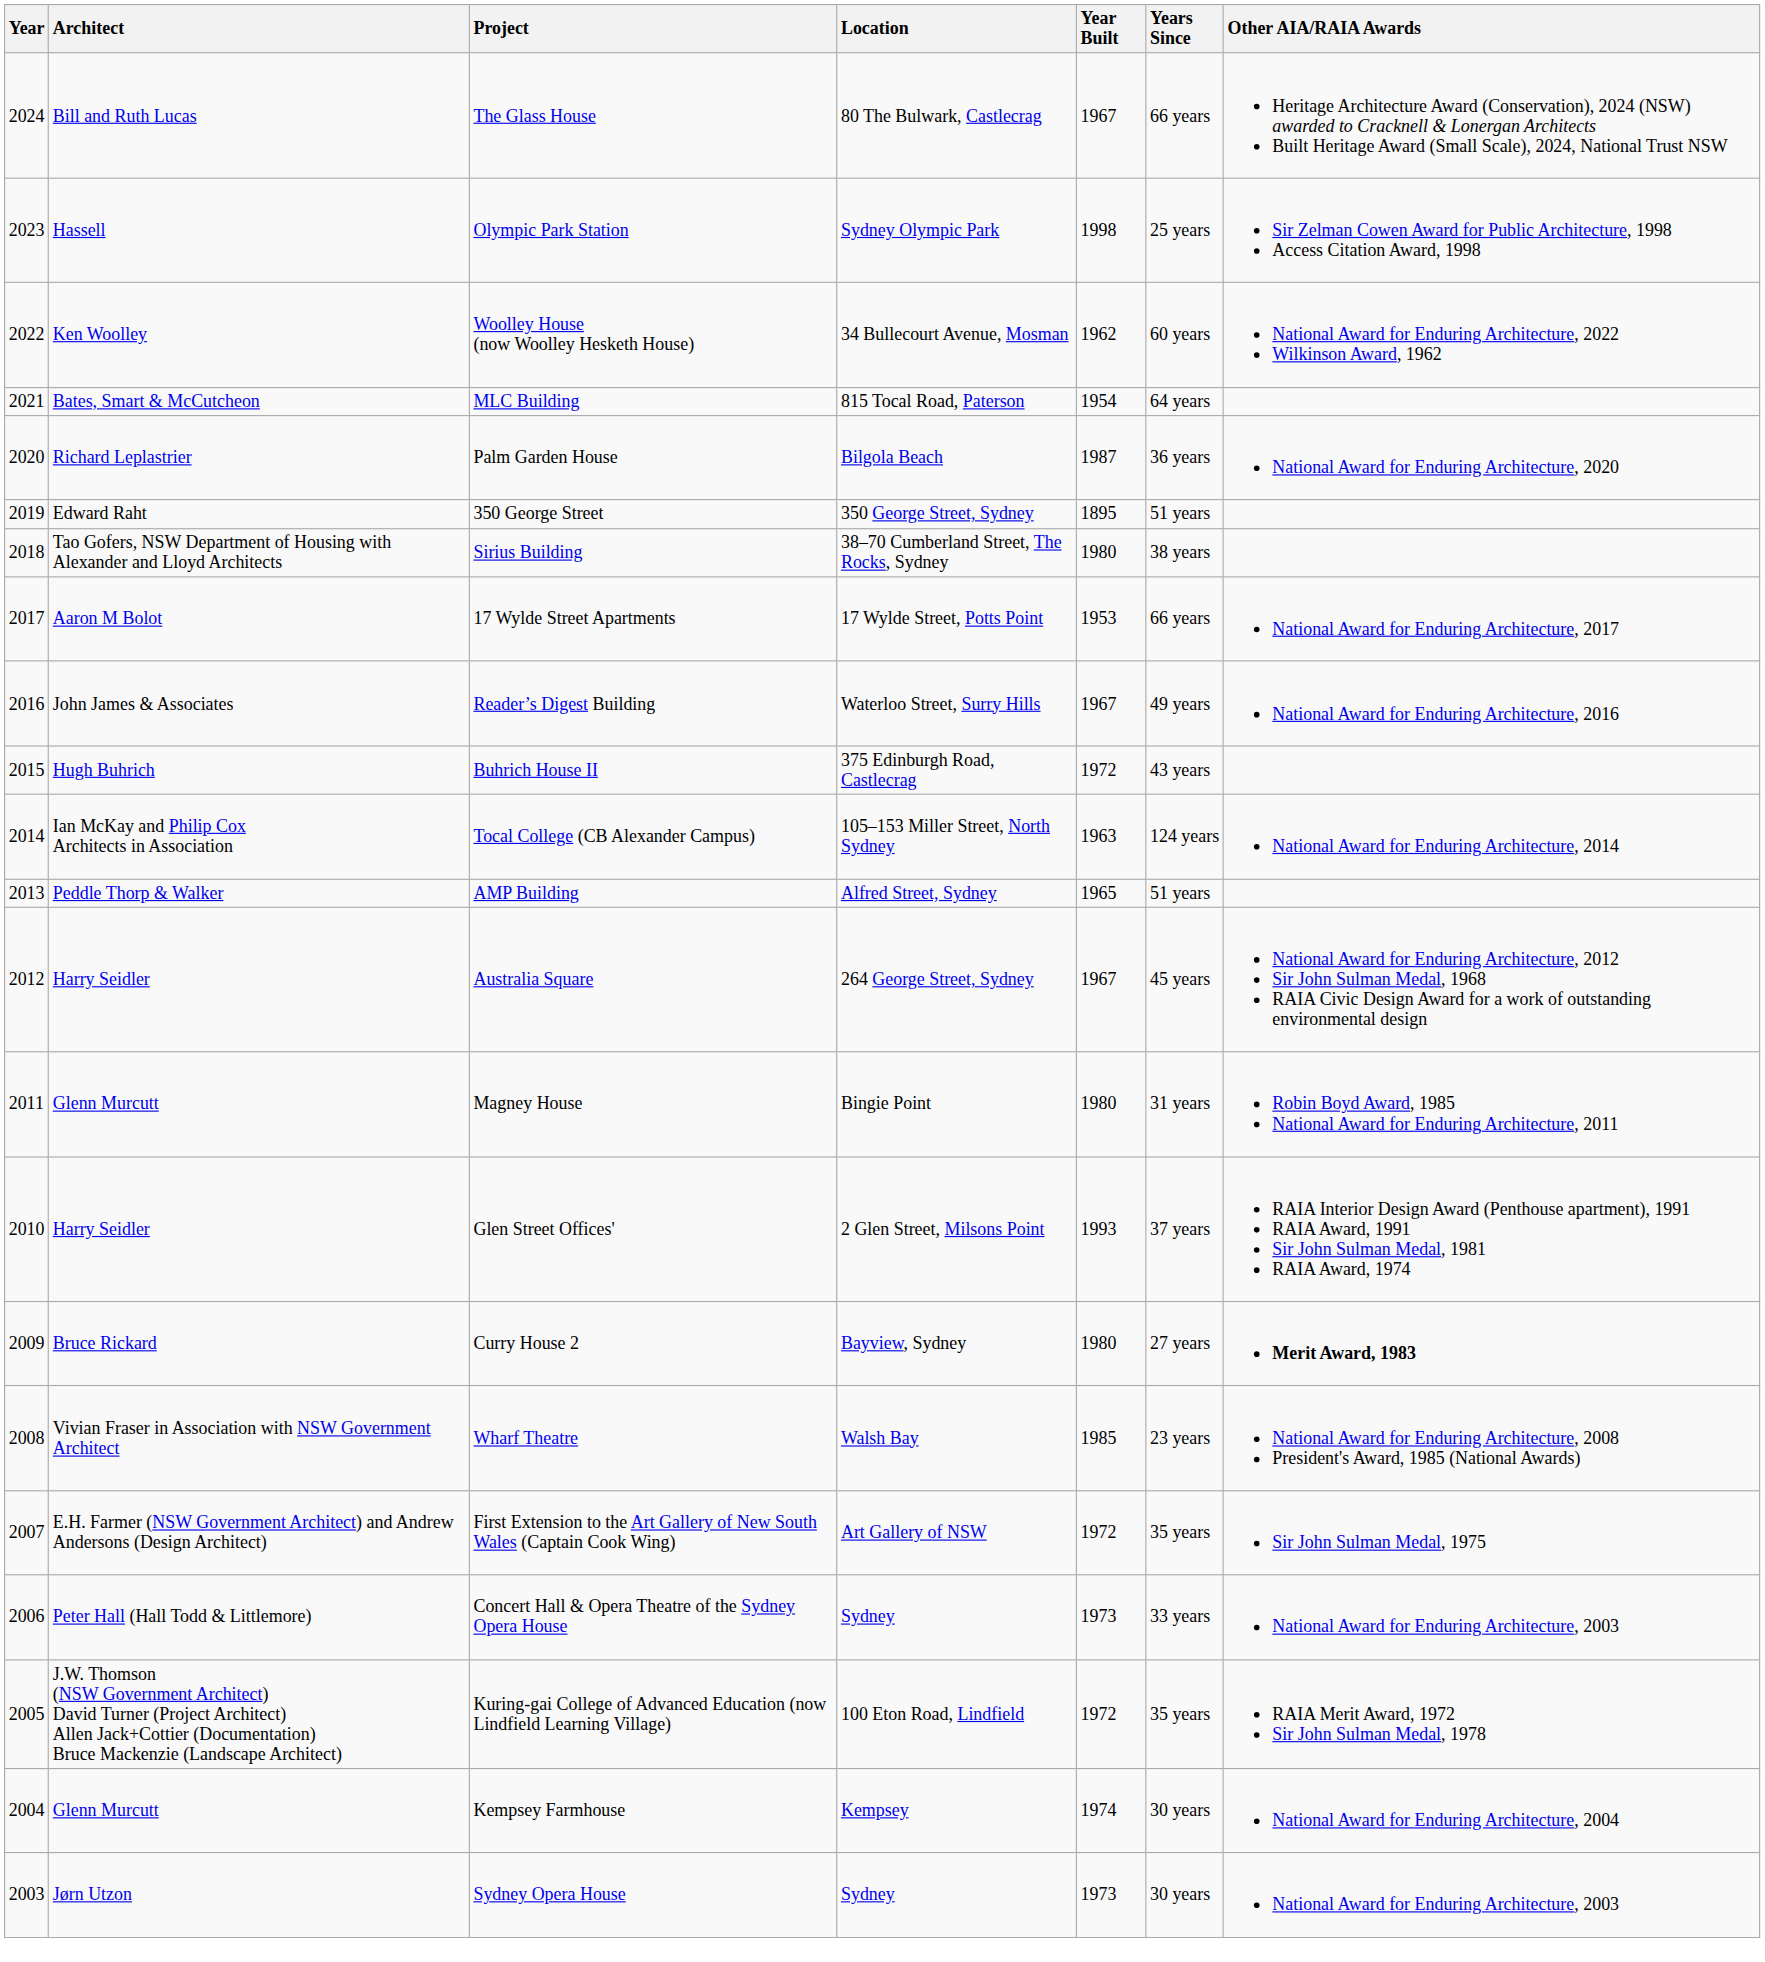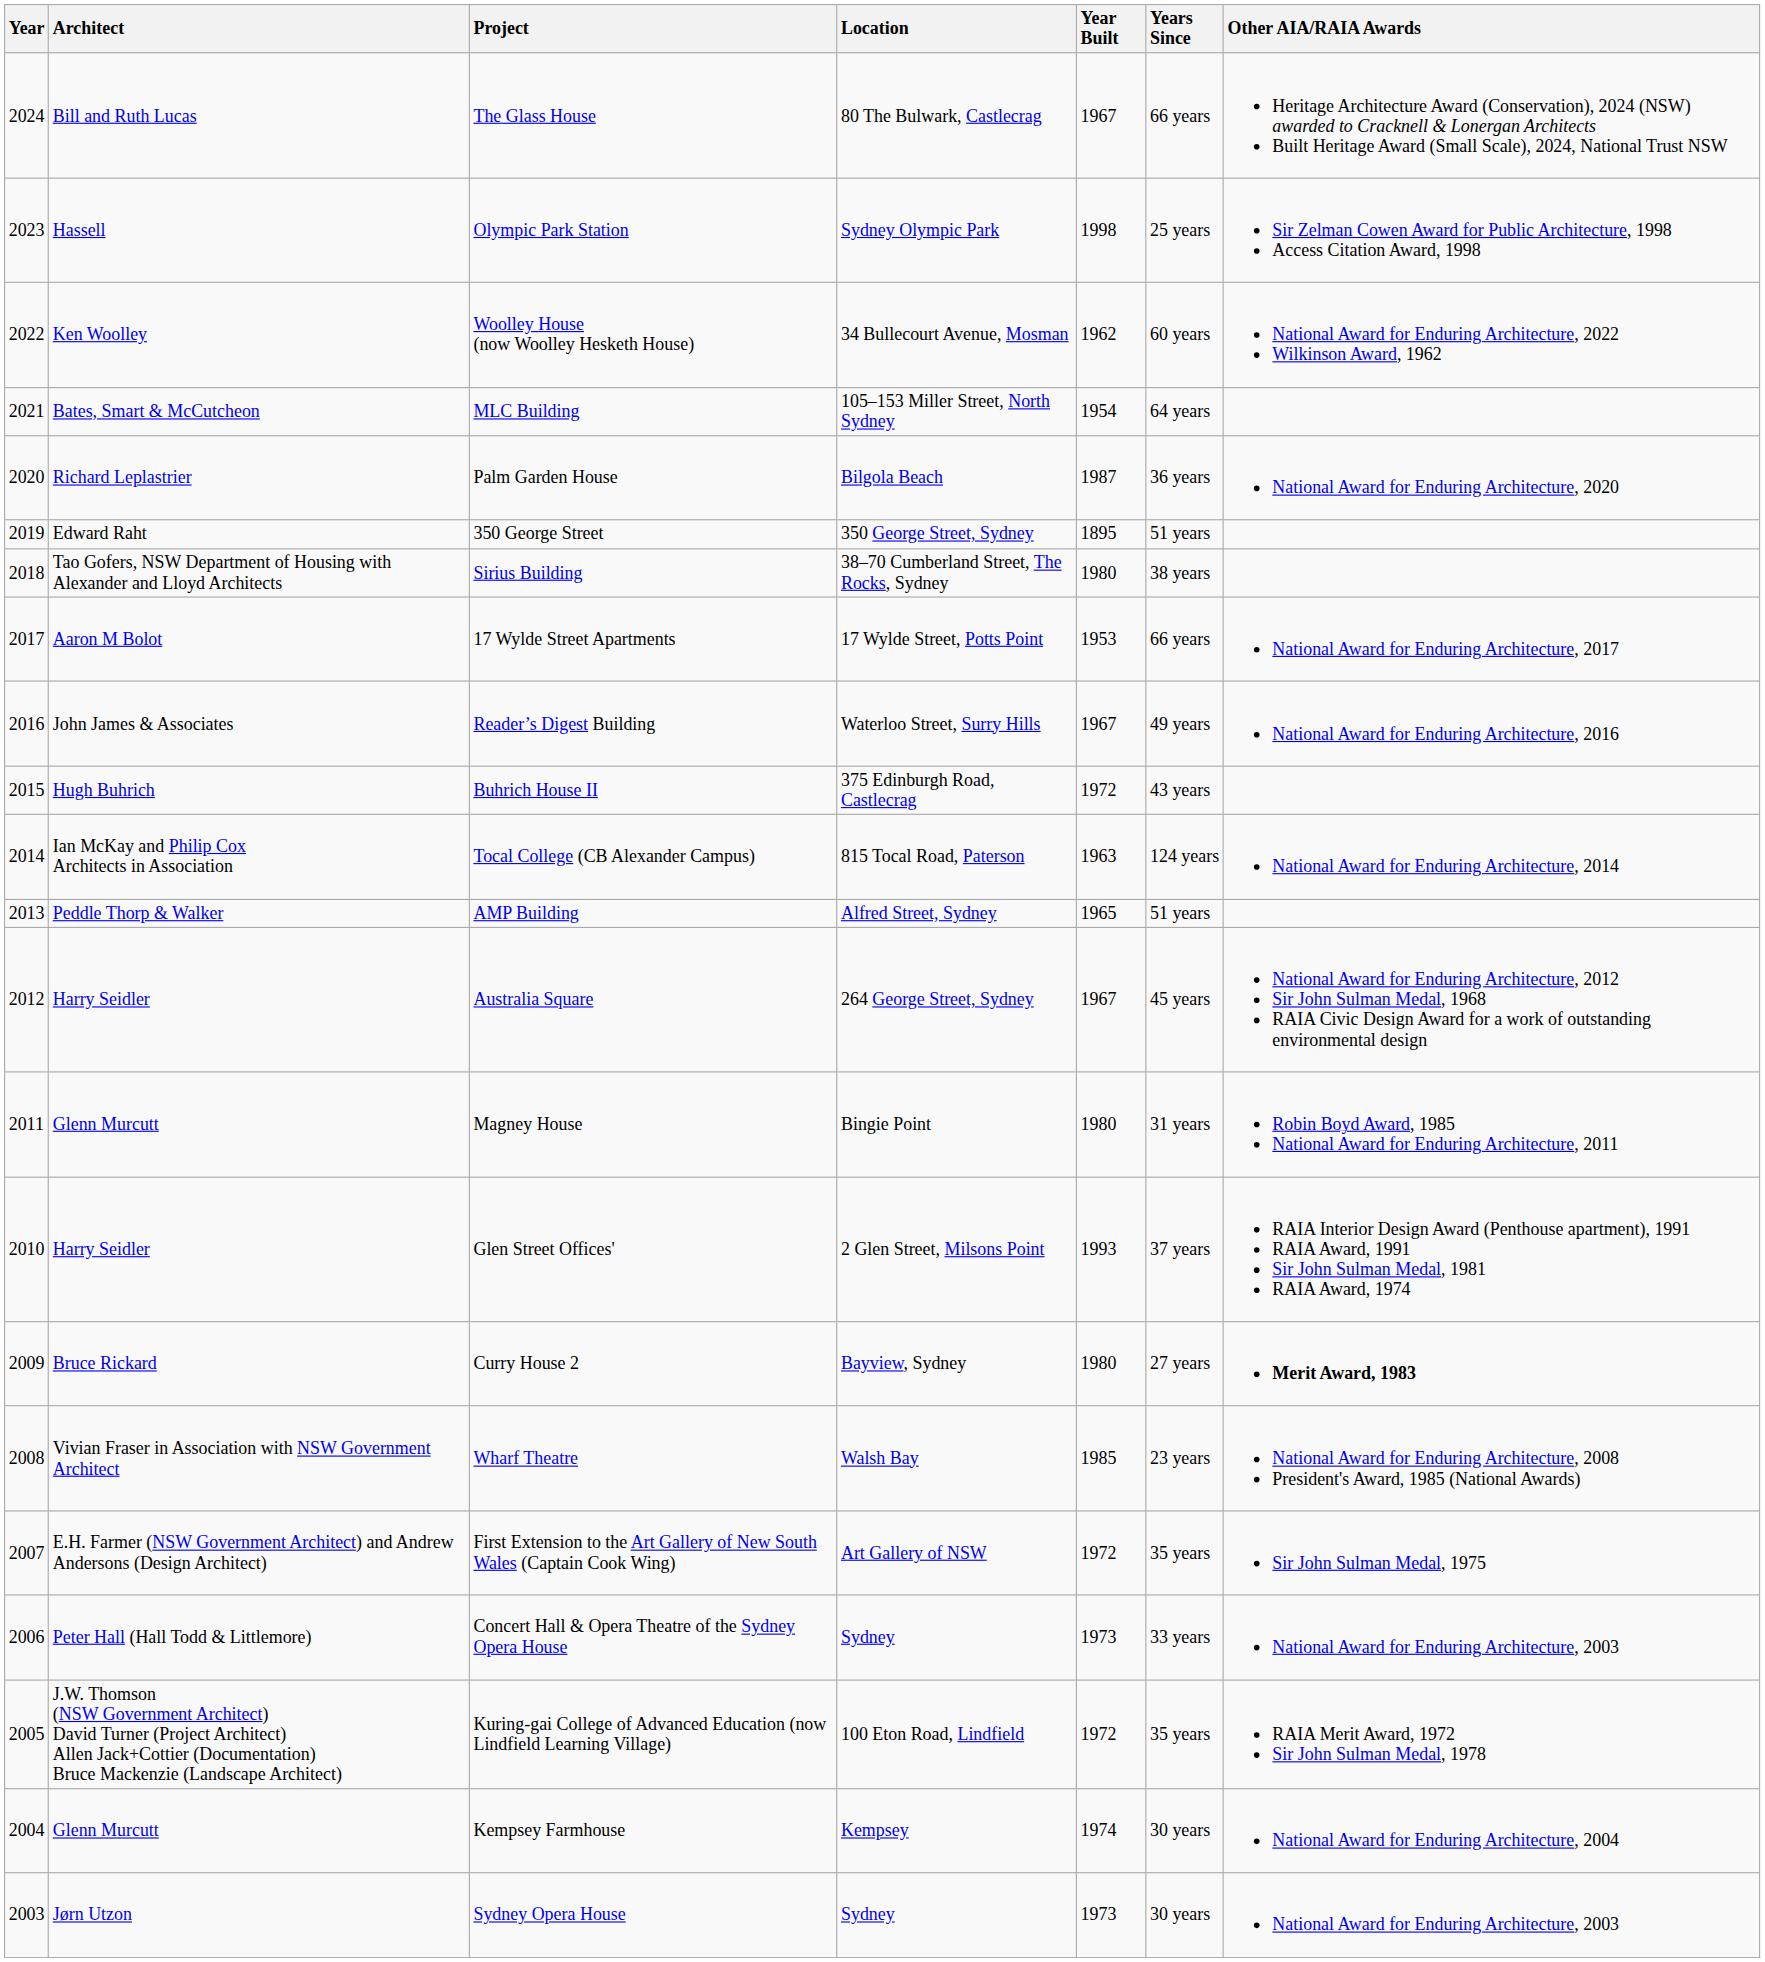MLC Building | Location: 815 Tocal Road, Paterson -> 105–153 Miller Street, North Sydney
Tocal College (CB Alexander Campus) | Location: 105–153 Miller Street, North Sydney -> 815 Tocal Road, Paterson
